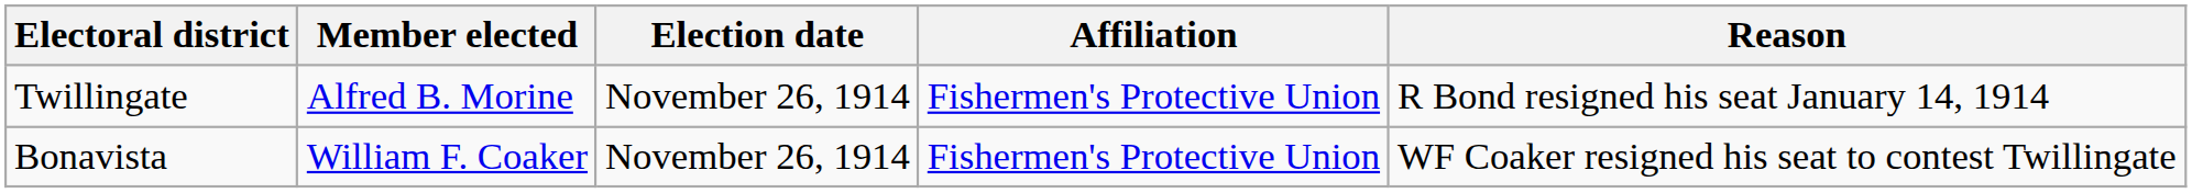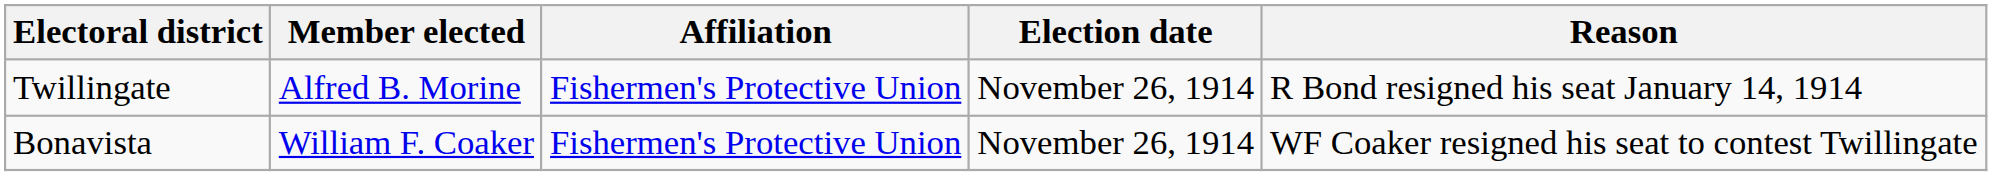columns swapped: Affiliation <-> Election date
